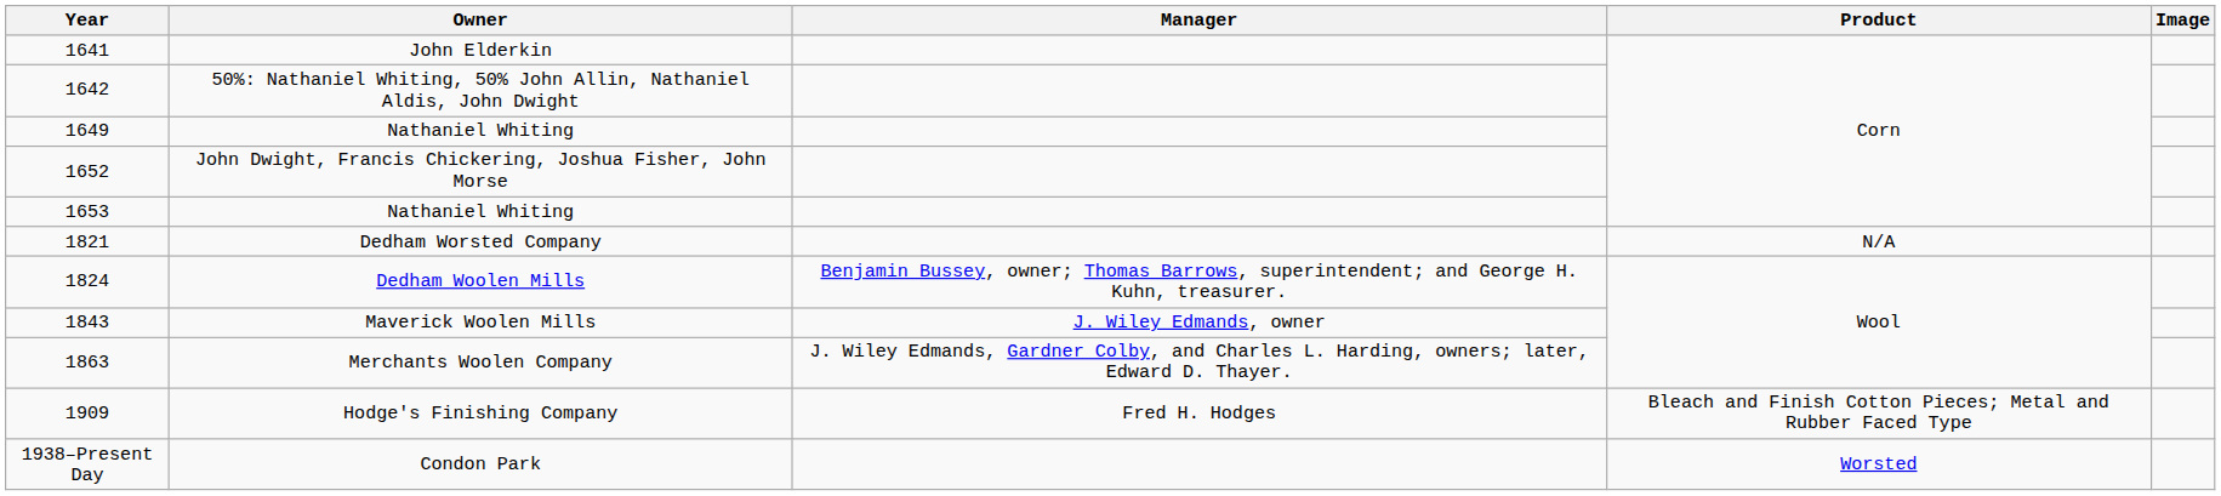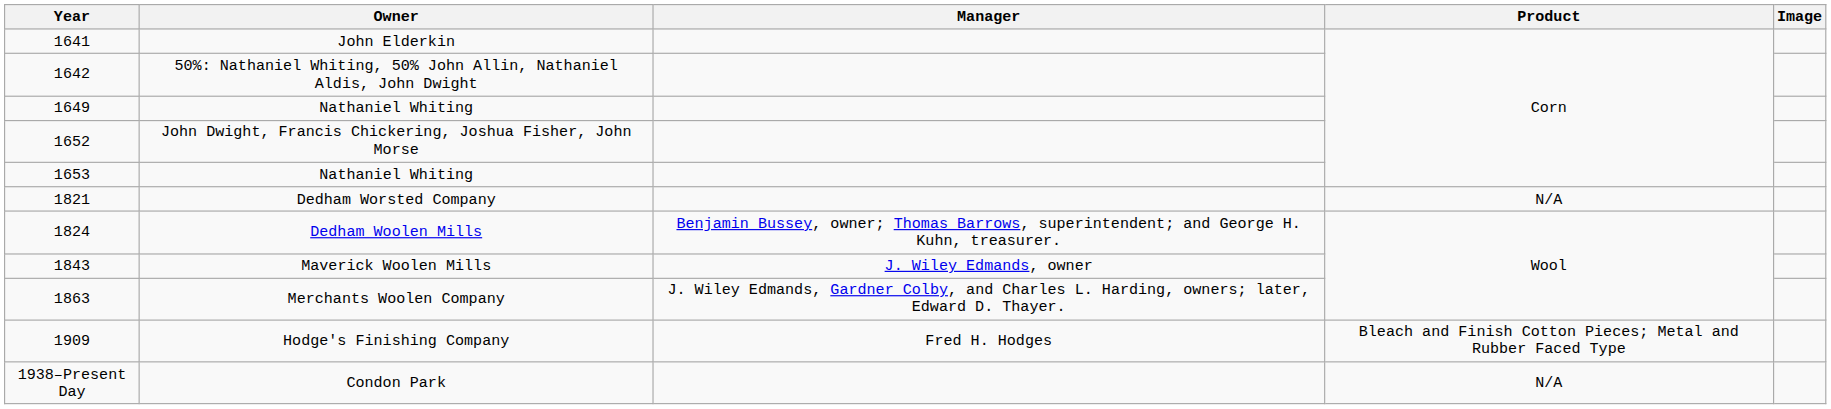Condon Park | Product: Worsted -> N/A
